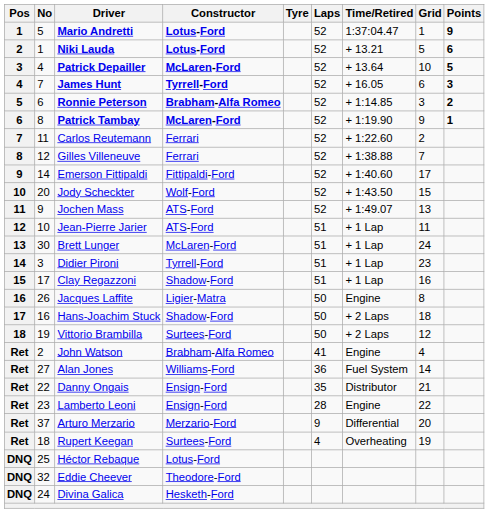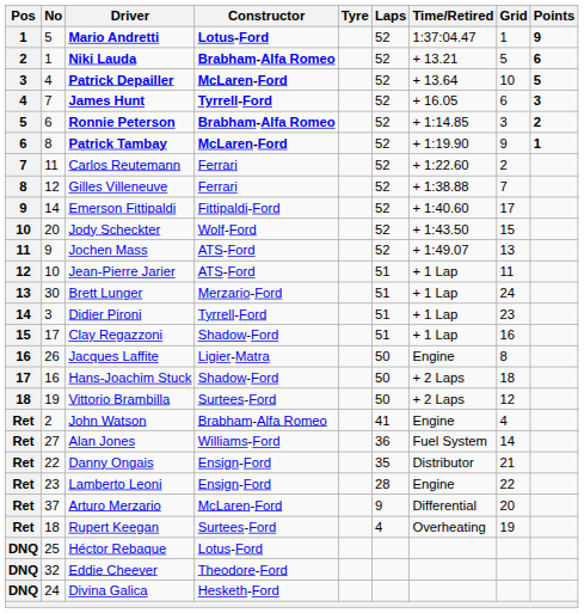Niki Lauda | Constructor: Lotus-Ford -> Brabham-Alfa Romeo
Brett Lunger | Constructor: McLaren-Ford -> Merzario-Ford
Arturo Merzario | Constructor: Merzario-Ford -> McLaren-Ford
